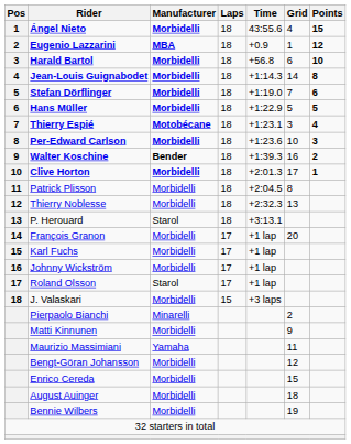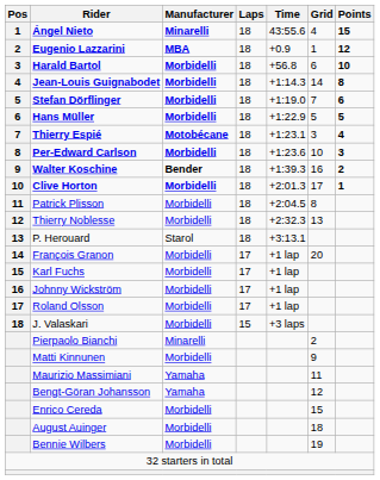Ángel Nieto | Manufacturer: Morbidelli -> Minarelli
Roland Olsson | Manufacturer: Starol -> Morbidelli
Bengt-Göran Johansson | Manufacturer: Morbidelli -> Yamaha
